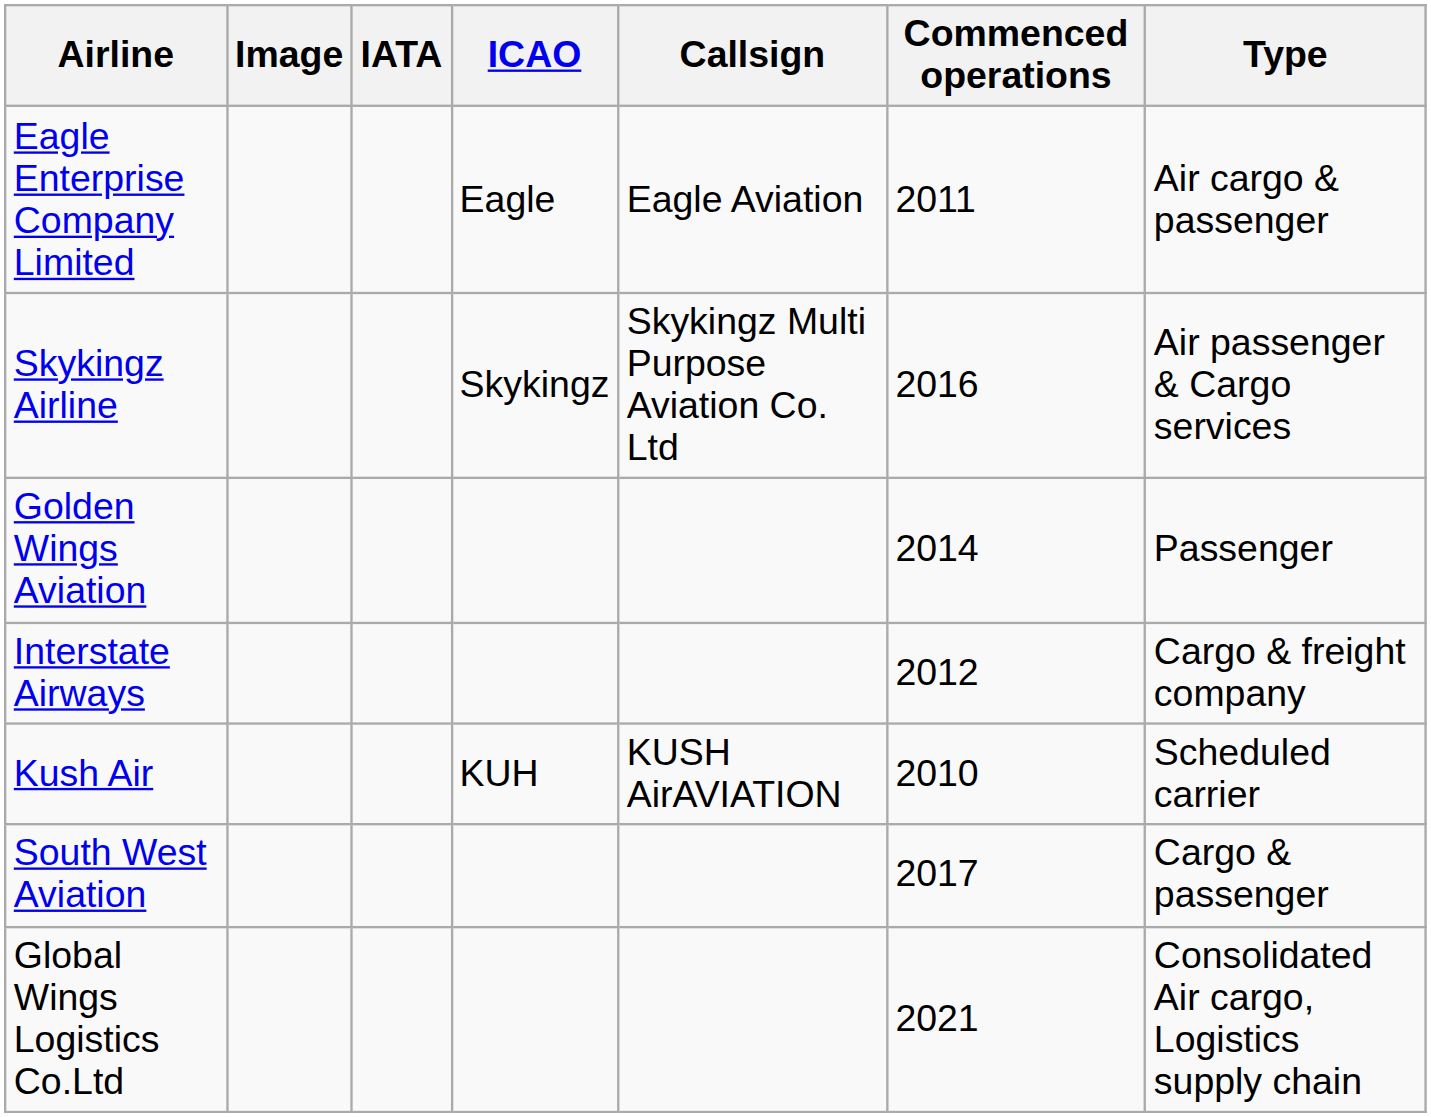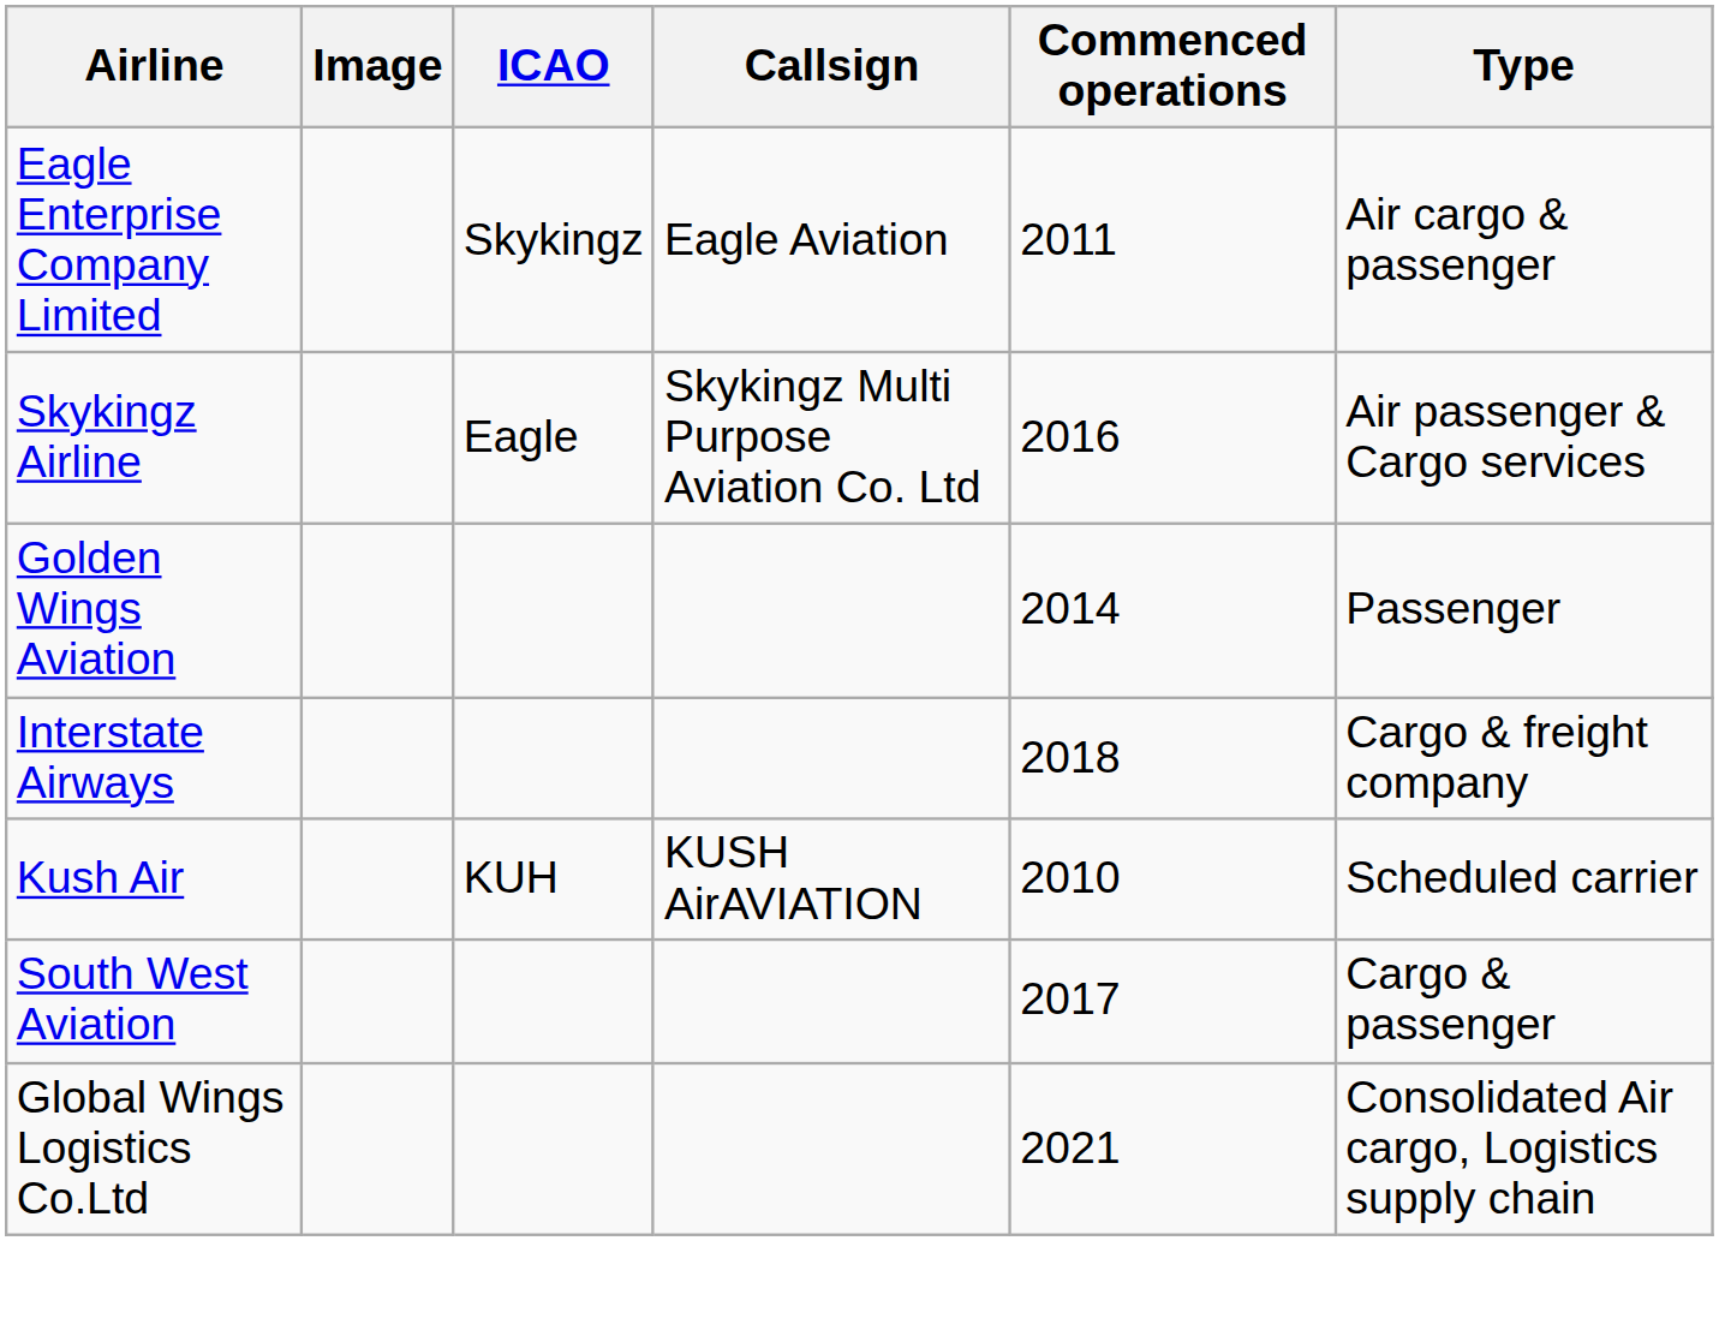- column: IATA
Eagle Enterprise Company Limited | ICAO: Eagle -> Skykingz
Skykingz Airline | ICAO: Skykingz -> Eagle
Interstate Airways | Commenced operations: 2012 -> 2018
